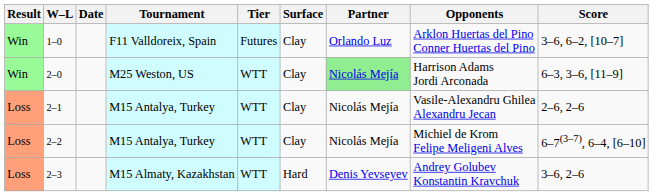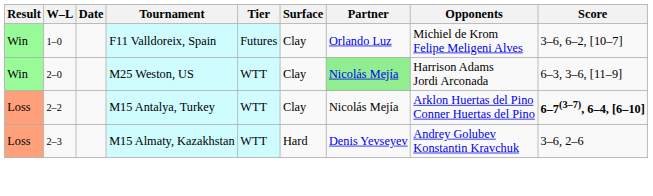1–0 | Opponents: Arklon Huertas del Pino Conner Huertas del Pino -> Michiel de Krom Felipe Meligeni Alves
- row: Loss | 2–1 | M15 Antalya, Turkey | WTT | Clay | Nicolás Mejía | Vasile-Alexandru Ghilea Alexandru Jecan | 2–6, 2–6
2–2 | Opponents: Michiel de Krom Felipe Meligeni Alves -> Arklon Huertas del Pino Conner Huertas del Pino
2–2 | Score: normal -> bold
